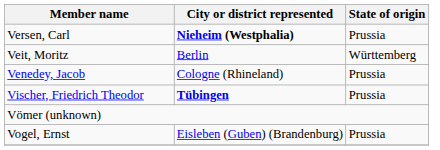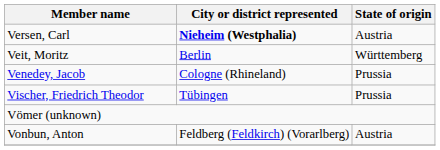Versen, Carl | State of origin: Prussia -> Austria
Vischer, Friedrich Theodor | City or district represented: bold -> normal
- row: Vogel, Ernst | Eisleben (Guben) (Brandenburg) | Prussia
+ row: Vonbun, Anton | Feldberg (Feldkirch) (Vorarlberg) | Austria
